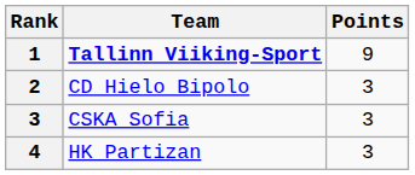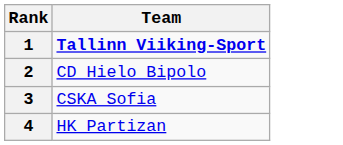- column: Points | 9 | 3 | 3 | 3
